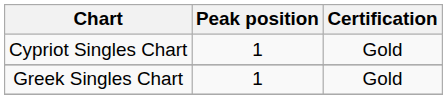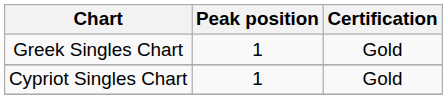rows swapped: Greek Singles Chart <-> Cypriot Singles Chart
